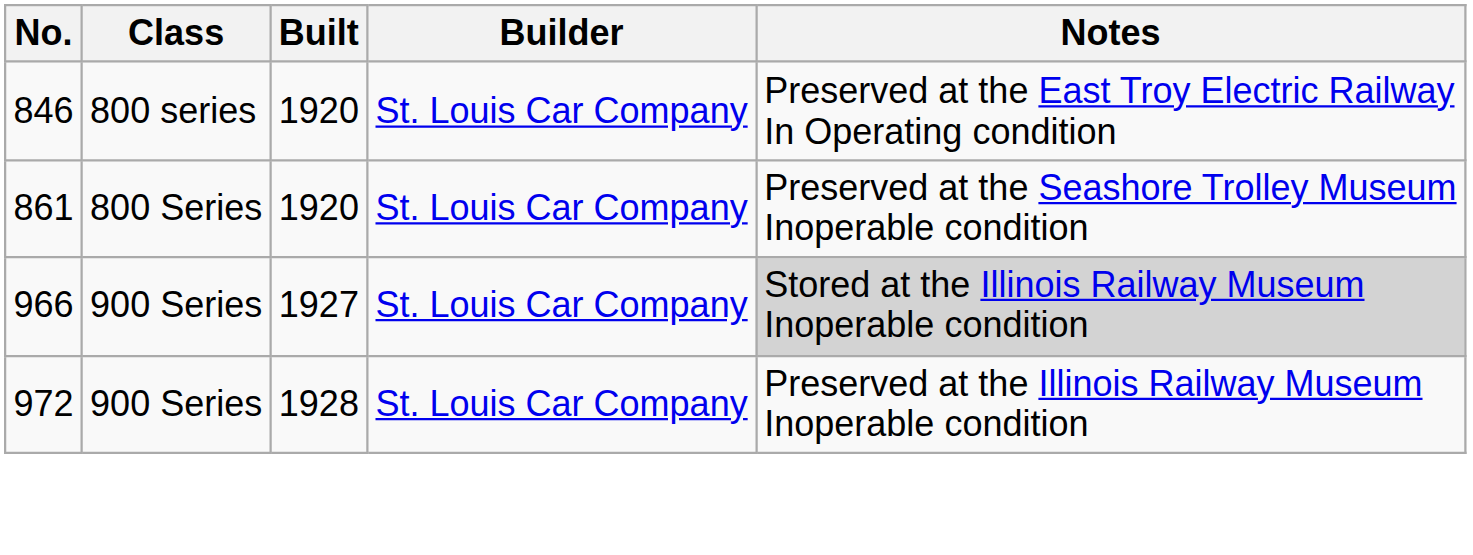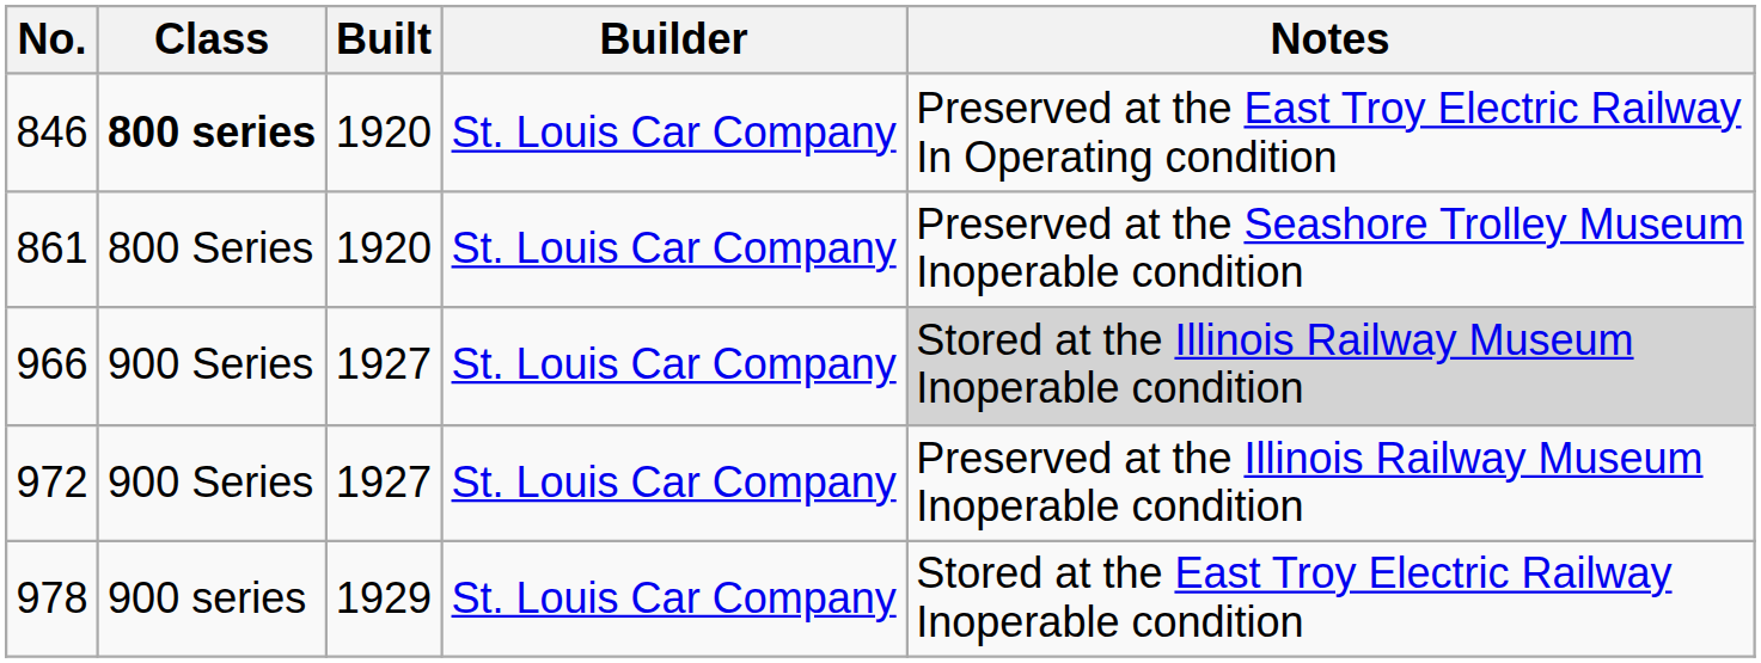846 | Class: normal -> bold
972 | Built: 1928 -> 1927
+ row: 978 | 900 series | 1929 | St. Louis Car Company | Stored at the East Troy Electric Railway Inoperable condition
